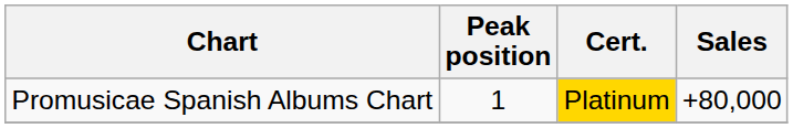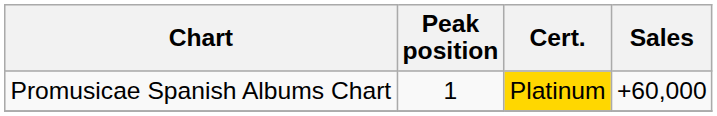Promusicae Spanish Albums Chart | Sales: +80,000 -> +60,000
